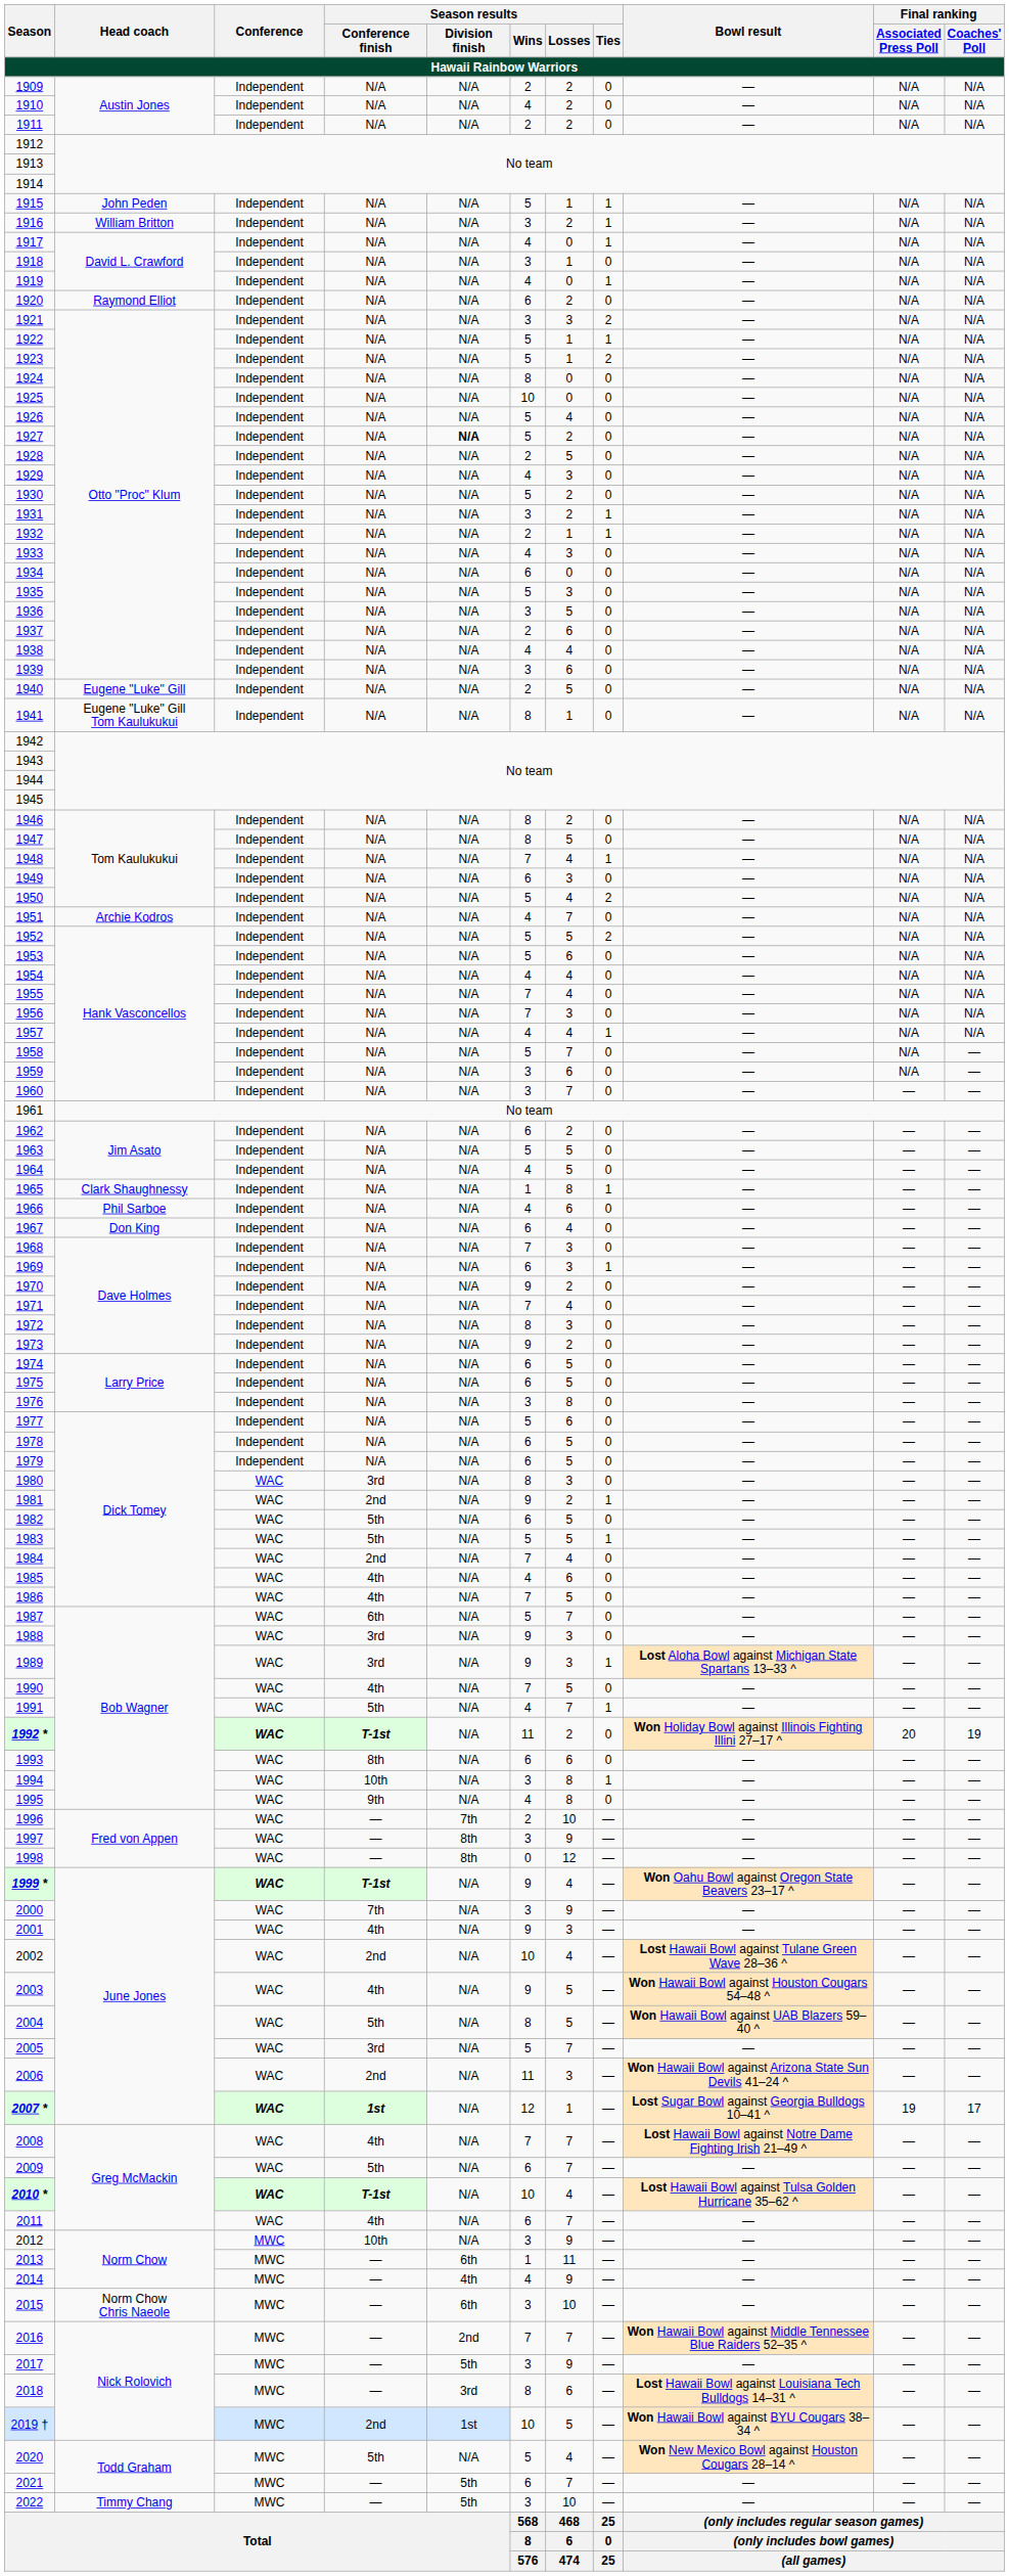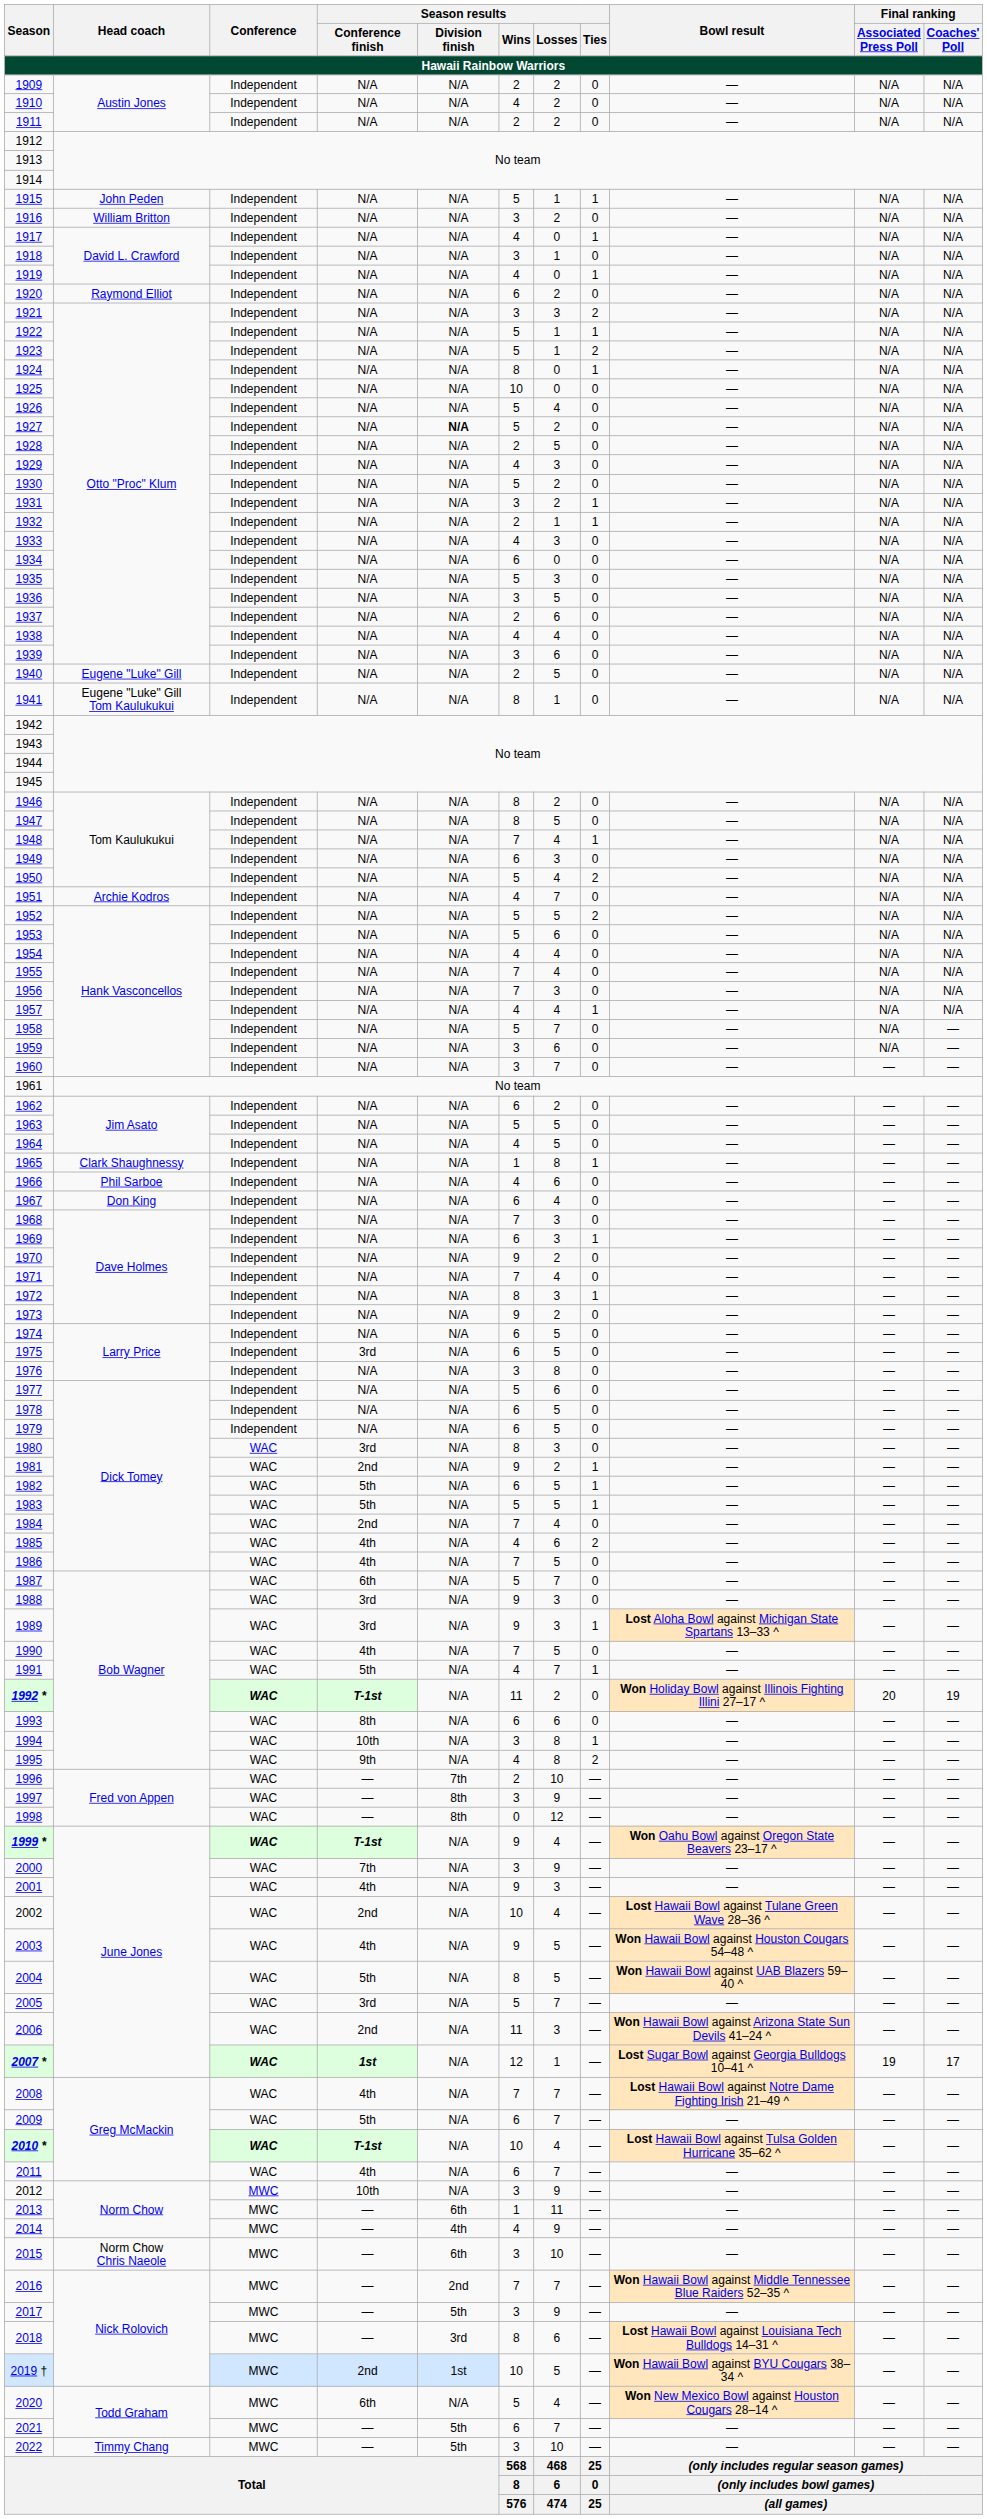1916 | Season results / Ties: 1 -> 0
1924 | Season results / Ties: 0 -> 1
1972 | Season results / Ties: 0 -> 1
1975 | Season results / Conference finish: N/A -> 3rd
1982 | Season results / Ties: 0 -> 1
1985 | Season results / Ties: 0 -> 2
1995 | Season results / Ties: 0 -> 2
2020 | Season results / Conference finish: 5th -> 6th
